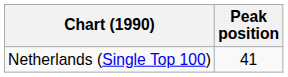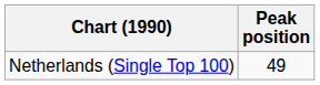Netherlands (Single Top 100) | Peak position: 41 -> 49
